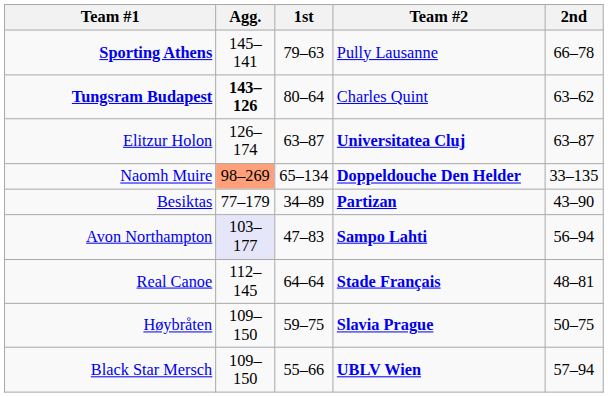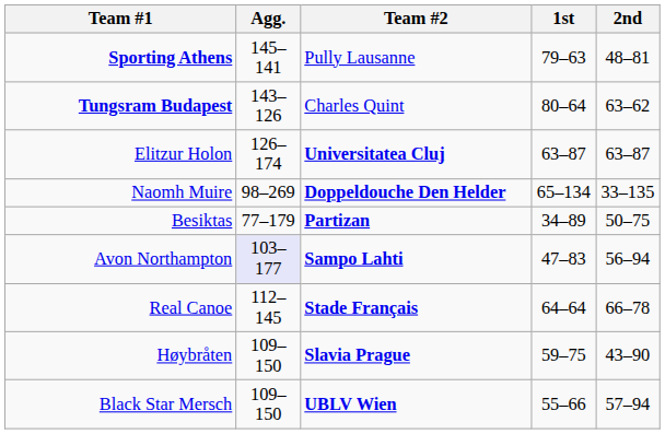columns swapped: Team #2 <-> 1st
Sporting Athens | 2nd: 66–78 -> 48–81
Tungsram Budapest | Agg.: bold -> normal
Naomh Muire | Agg.: lightsalmon background -> no background
Besiktas | 2nd: 43–90 -> 50–75
Real Canoe | 2nd: 48–81 -> 66–78
Høybråten | 2nd: 50–75 -> 43–90
